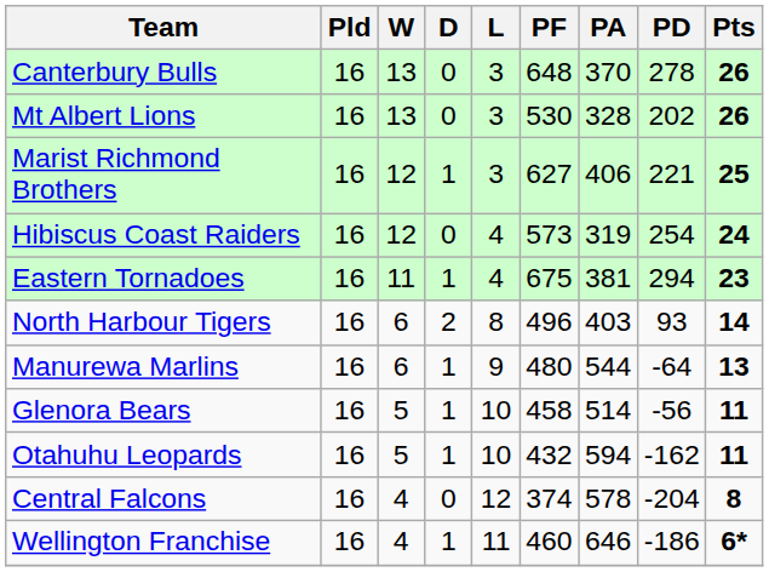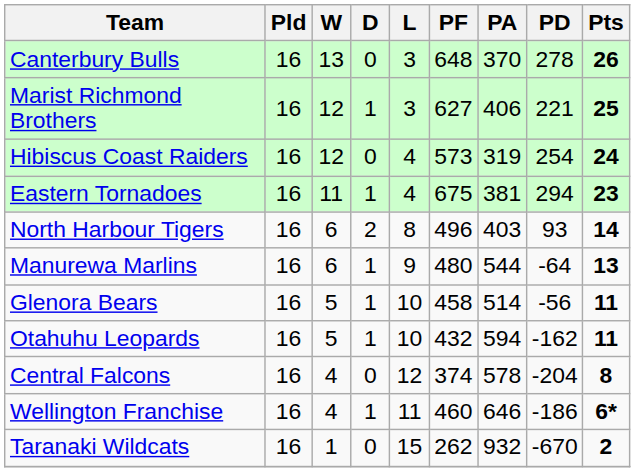- row: Mt Albert Lions | 16 | 13 | 0 | 3 | 530 | 328 | 202 | 26
+ row: Taranaki Wildcats | 16 | 1 | 0 | 15 | 262 | 932 | -670 | 2
